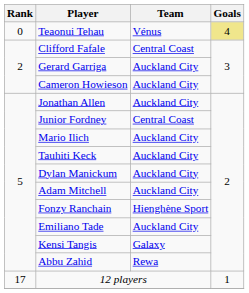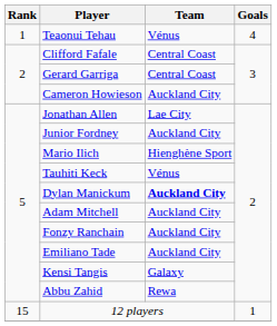Teaonui Tehau | Rank: 0 -> 1
Teaonui Tehau | Goals: khaki background -> no background
Gerard Garriga | Team: Auckland City -> Central Coast
Jonathan Allen | Team: Auckland City -> Lae City
Junior Fordney | Team: Central Coast -> Auckland City
Mario Ilich | Team: Auckland City -> Hienghène Sport
Tauhiti Keck | Team: Auckland City -> Vénus
Dylan Manickum | Team: normal -> bold
Fonzy Ranchain | Team: Hienghène Sport -> Auckland City
12 players | Rank: 17 -> 15
